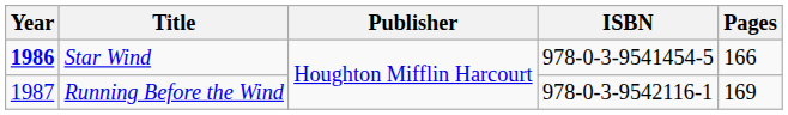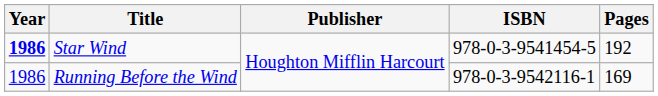Star Wind | Pages: 166 -> 192
Running Before the Wind | Year: 1987 -> 1986
